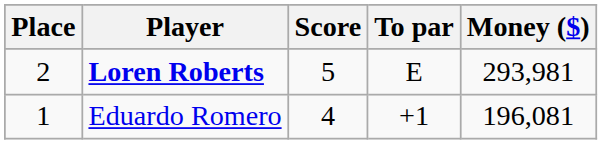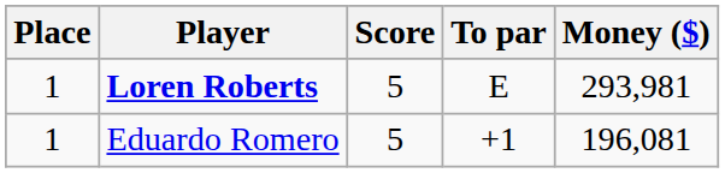Loren Roberts | Place: 2 -> 1
Eduardo Romero | Score: 4 -> 5
